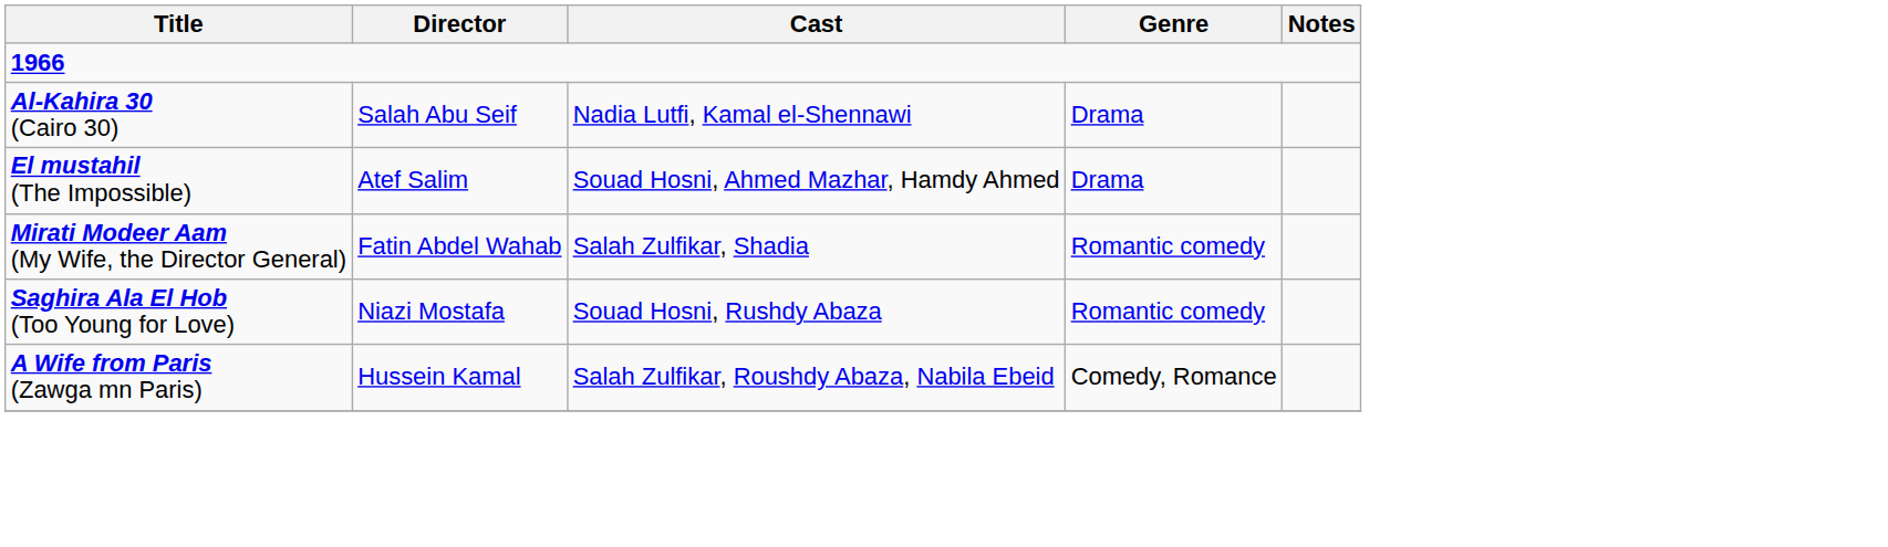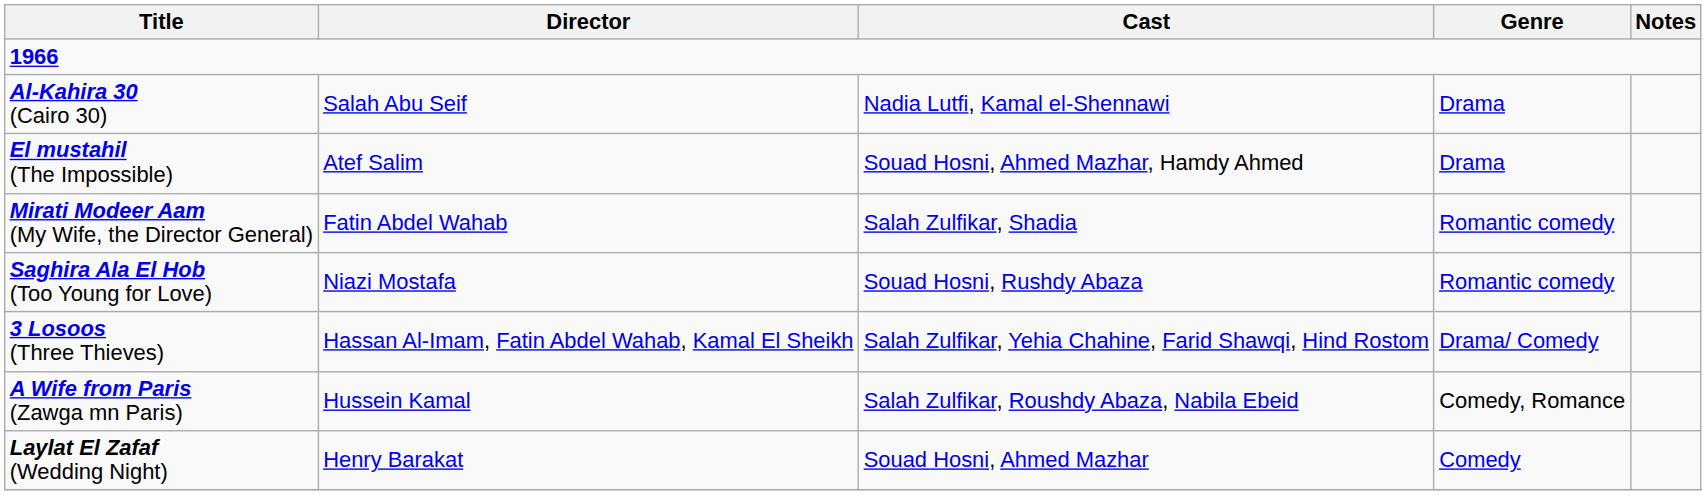+ row: 3 Losoos (Three Thieves) | Hassan Al-Imam, Fatin Abdel Wahab, Kamal El Sheikh | Salah Zulfikar, Yehia Chahine, Farid Shawqi, Hind Rostom | Drama/ Comedy
+ row: Laylat El Zafaf (Wedding Night) | Henry Barakat | Souad Hosni, Ahmed Mazhar | Comedy
